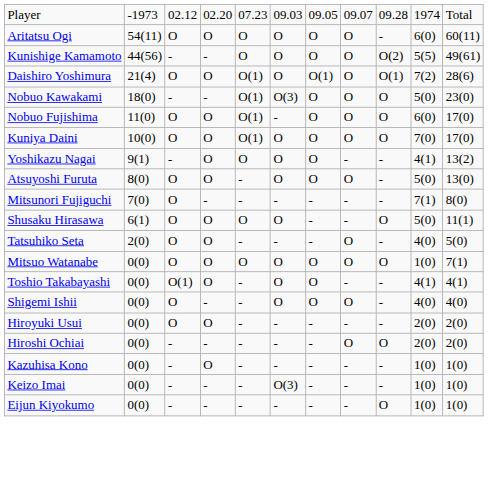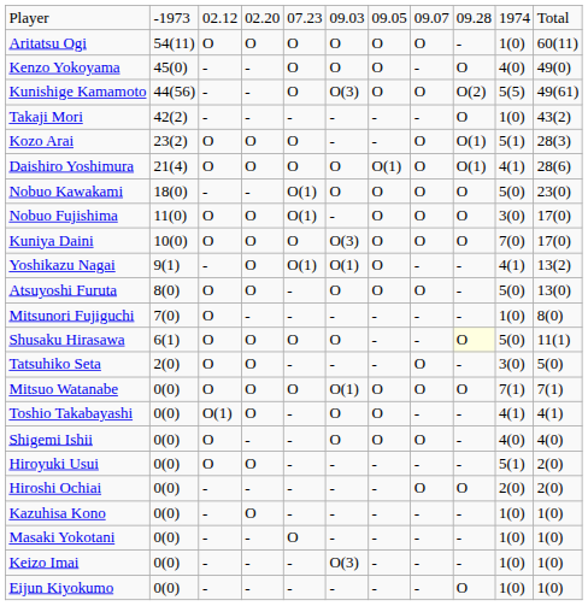Aritatsu Ogi | column 10: 6(0) -> 1(0)
+ row: Kenzo Yokoyama | 45(0) | - | - | O | O | O | - | O | 4(0) | 49(0)
Kunishige Kamamoto | column 6: O -> O(3)
+ row: Takaji Mori | 42(2) | - | - | - | - | - | - | O | 1(0) | 43(2)
+ row: Kozo Arai | 23(2) | O | O | O | - | - | O | O(1) | 5(1) | 28(3)
Daishiro Yoshimura | column 5: O(1) -> O
Daishiro Yoshimura | column 10: 7(2) -> 4(1)
Nobuo Kawakami | column 6: O(3) -> O
Nobuo Fujishima | column 10: 6(0) -> 3(0)
Kuniya Daini | column 5: O(1) -> O
Kuniya Daini | column 6: O -> O(3)
Yoshikazu Nagai | column 5: O -> O(1)
Yoshikazu Nagai | column 6: O -> O(1)
Mitsunori Fujiguchi | column 10: 7(1) -> 1(0)
Shusaku Hirasawa | column 9: no background -> lightyellow background
Tatsuhiko Seta | column 10: 4(0) -> 3(0)
Mitsuo Watanabe | column 6: O -> O(1)
Mitsuo Watanabe | column 10: 1(0) -> 7(1)
Hiroyuki Usui | column 10: 2(0) -> 5(1)
+ row: Masaki Yokotani | 0(0) | - | - | O | - | - | - | - | 1(0) | 1(0)
